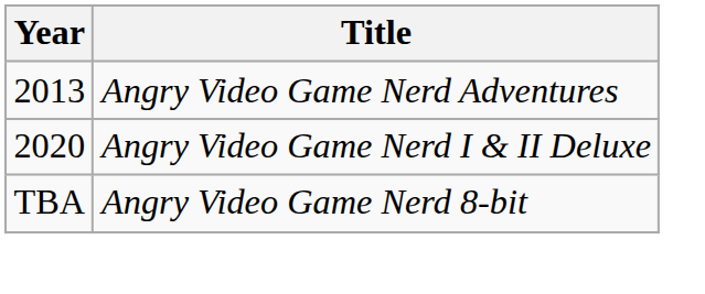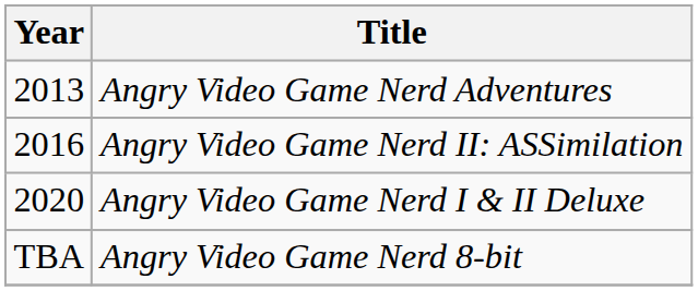+ row: 2016 | Angry Video Game Nerd II: ASSimilation
